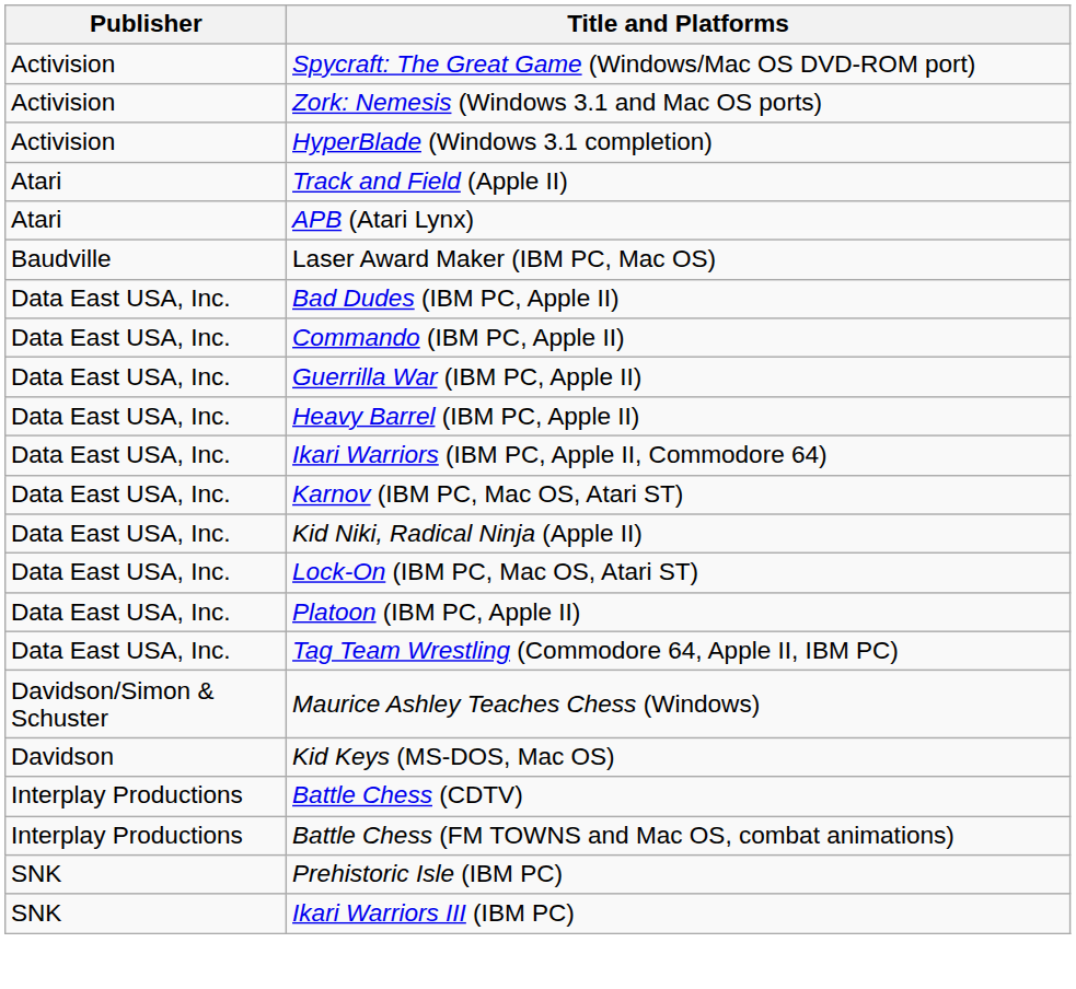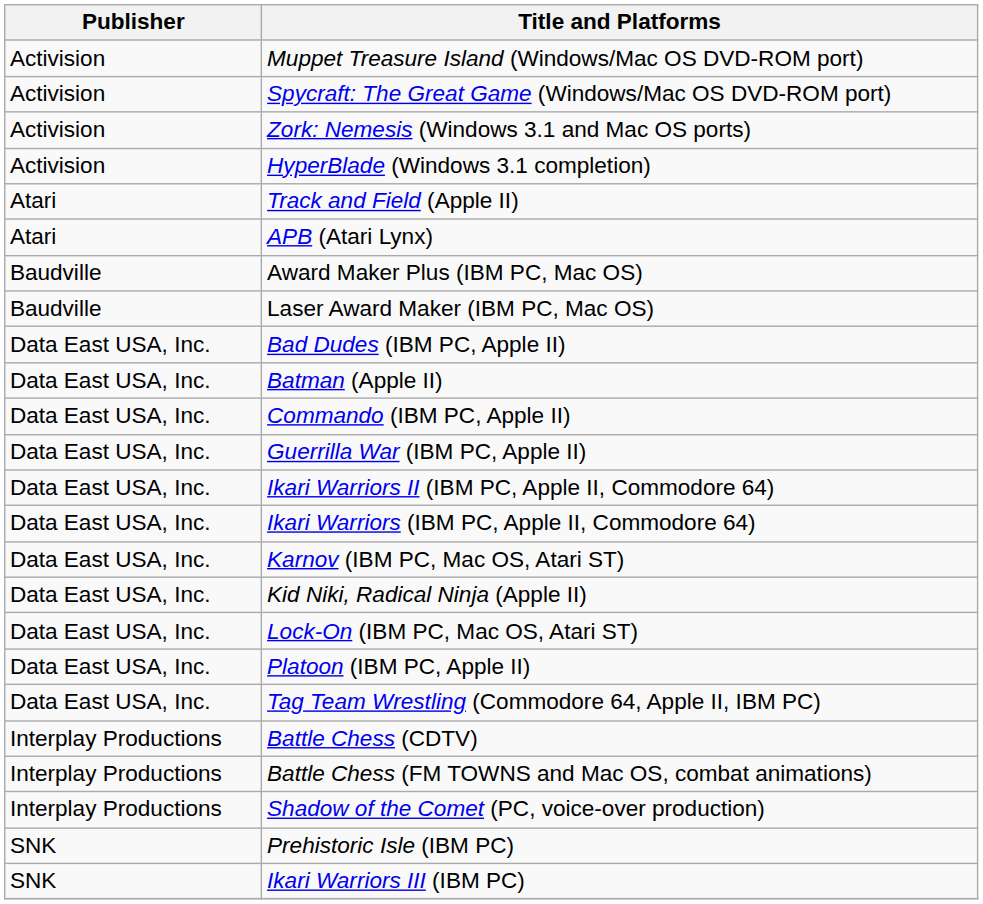+ row: Activision | Muppet Treasure Island (Windows/Mac OS DVD-ROM port)
+ row: Baudville | Award Maker Plus (IBM PC, Mac OS)
+ row: Data East USA, Inc. | Batman (Apple II)
- row: Data East USA, Inc. | Heavy Barrel (IBM PC, Apple II)
+ row: Data East USA, Inc. | Ikari Warriors II (IBM PC, Apple II, Commodore 64)
- row: Davidson/Simon & Schuster | Maurice Ashley Teaches Chess (Windows)
- row: Davidson | Kid Keys (MS-DOS, Mac OS)
+ row: Interplay Productions | Shadow of the Comet (PC, voice-over production)
